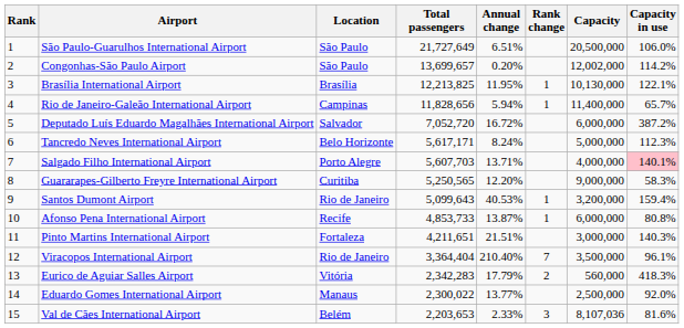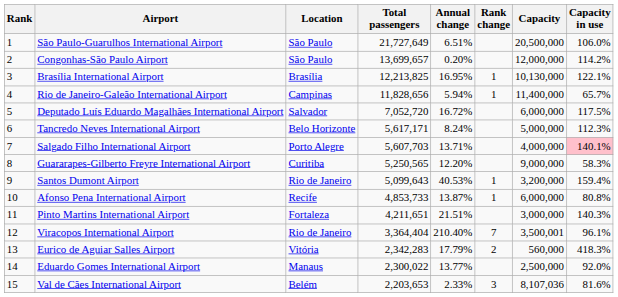Congonhas-São Paulo Airport | Capacity: 12,002,000 -> 12,000,000
Brasília International Airport | Annual change: 11.95% -> 16.95%
Deputado Luís Eduardo Magalhães International Airport | Capacity in use: 387.2% -> 117.5%
Viracopos International Airport | Capacity: 3,500,000 -> 3,500,001
